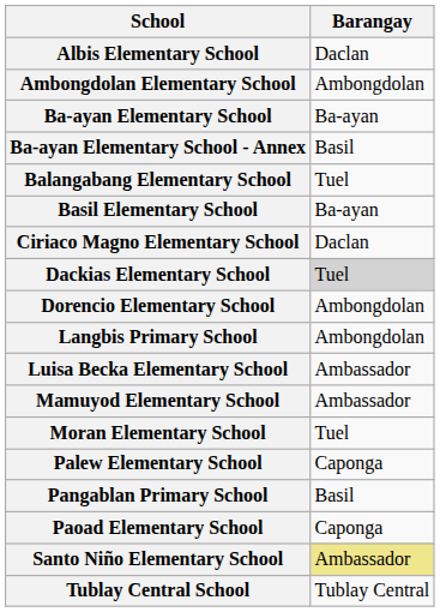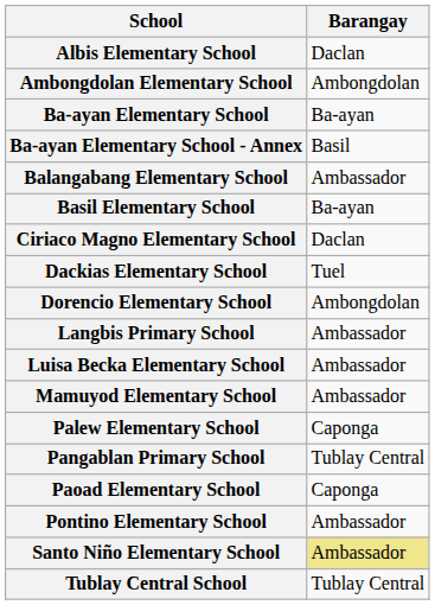Balangabang Elementary School | Barangay: Tuel -> Ambassador
Dackias Elementary School | Barangay: lightgrey background -> no background
Langbis Primary School | Barangay: Ambongdolan -> Ambassador
- row: Moran Elementary School | Tuel
Pangablan Primary School | Barangay: Basil -> Tublay Central
+ row: Pontino Elementary School | Ambassador
